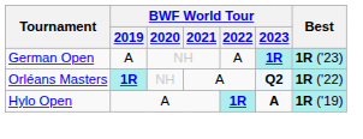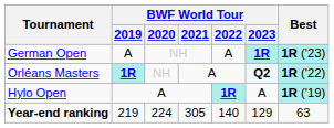Hylo Open | BWF World Tour / 2023: bold -> normal
+ row: Year-end ranking | 219 | 224 | 305 | 140 | 129 | 63
